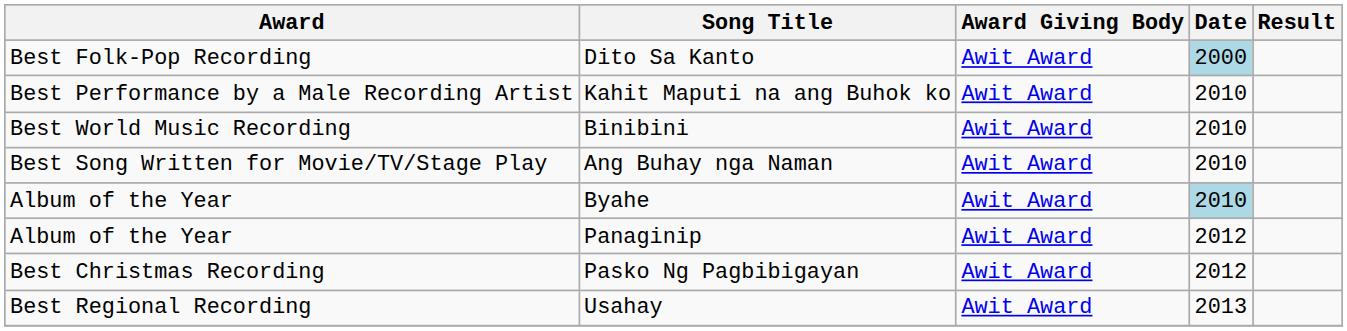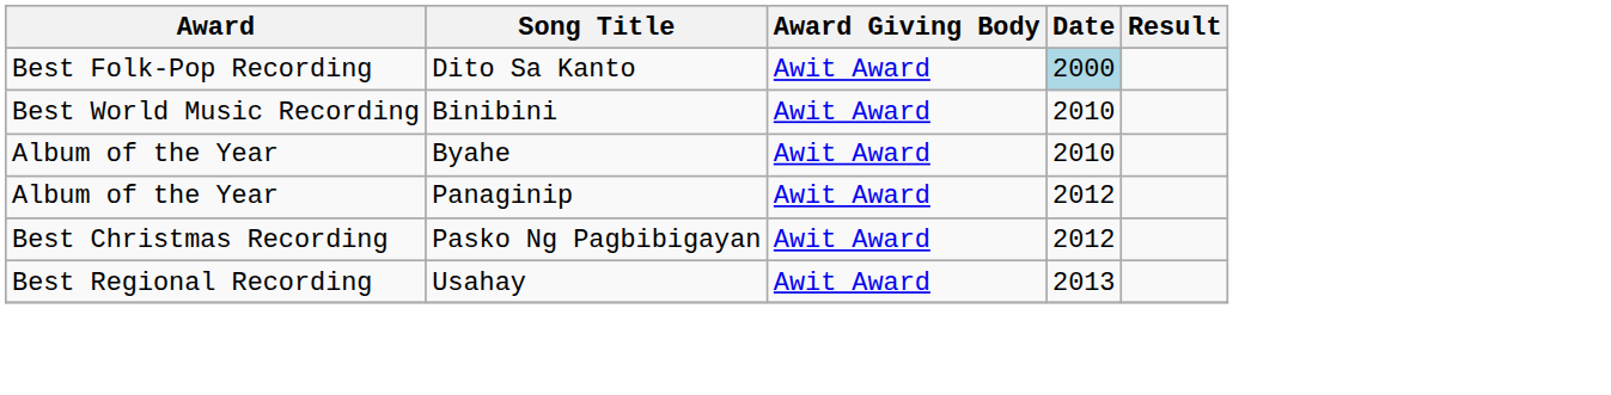- row: Best Performance by a Male Recording Artist | Kahit Maputi na ang Buhok ko | Awit Award | 2010
- row: Best Song Written for Movie/TV/Stage Play | Ang Buhay nga Naman | Awit Award | 2010
Byahe | Date: lightblue background -> no background
